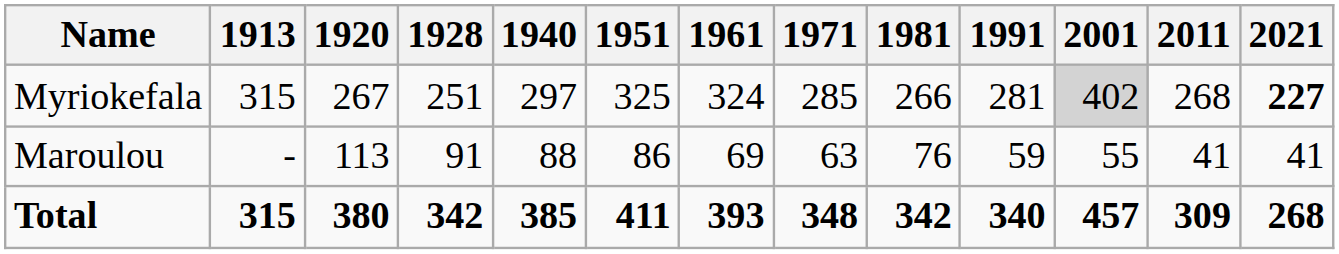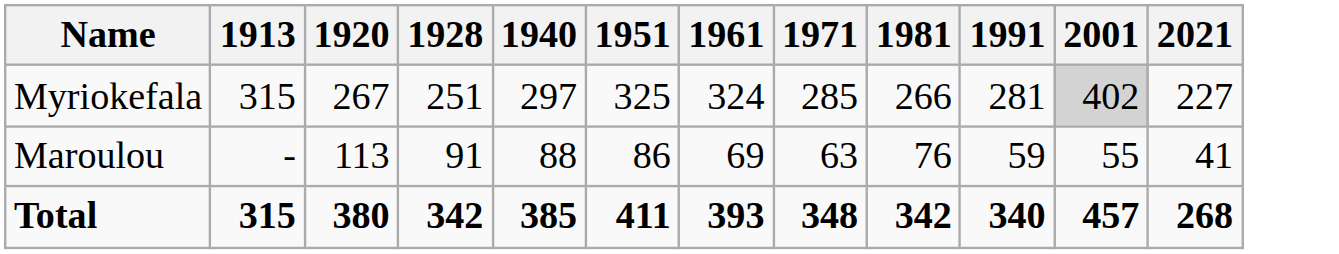- column: 2011 | 268 | 41 | 309
Myriokefala | 2021: bold -> normal
